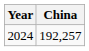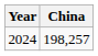2024 | China: 192,257 -> 198,257
